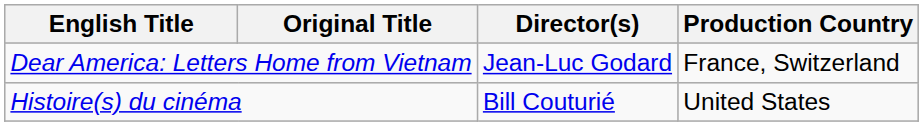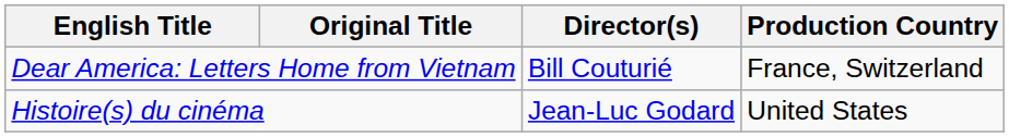Dear America: Letters Home from Vietnam | Director(s): Jean-Luc Godard -> Bill Couturié
Histoire(s) du cinéma | Director(s): Bill Couturié -> Jean-Luc Godard
